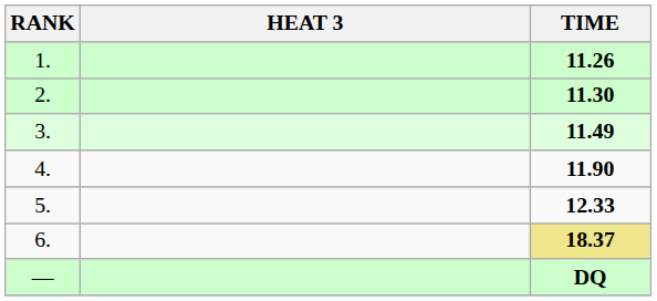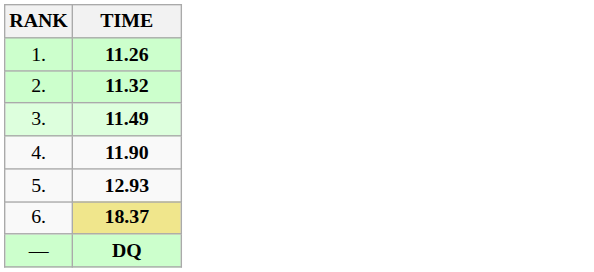- column: HEAT 3
2. | TIME: 11.30 -> 11.32
5. | TIME: 12.33 -> 12.93
